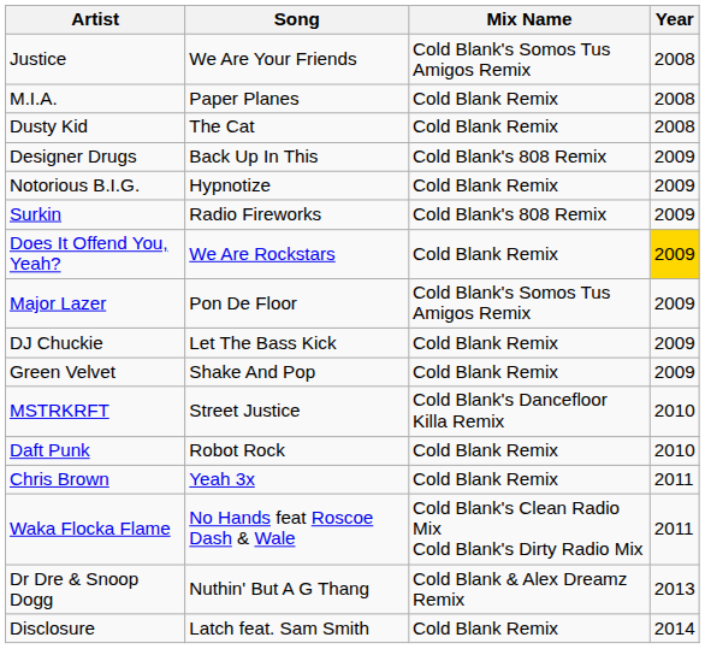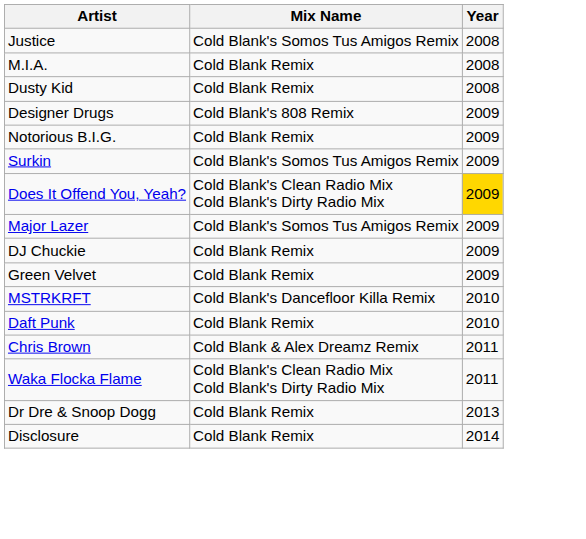- column: Song | We Are Your Friends | Paper Planes | The Cat | Back Up In This | Hypnotize | Radio Fireworks | We Are Rockstars | Pon De Floor | Let The Bass Kick | Shake And Pop | Street Justice | Robot Rock | Yeah 3x | No Hands feat Roscoe Dash & Wale | Nuthin' But A G Thang | Latch feat. Sam Smith
Surkin | Mix Name: Cold Blank's 808 Remix -> Cold Blank's Somos Tus Amigos Remix
Does It Offend You, Yeah? | Mix Name: Cold Blank Remix -> Cold Blank's Clean Radio Mix Cold Blank's Dirty Radio Mix
Chris Brown | Mix Name: Cold Blank Remix -> Cold Blank & Alex Dreamz Remix
Dr Dre & Snoop Dogg | Mix Name: Cold Blank & Alex Dreamz Remix -> Cold Blank Remix
